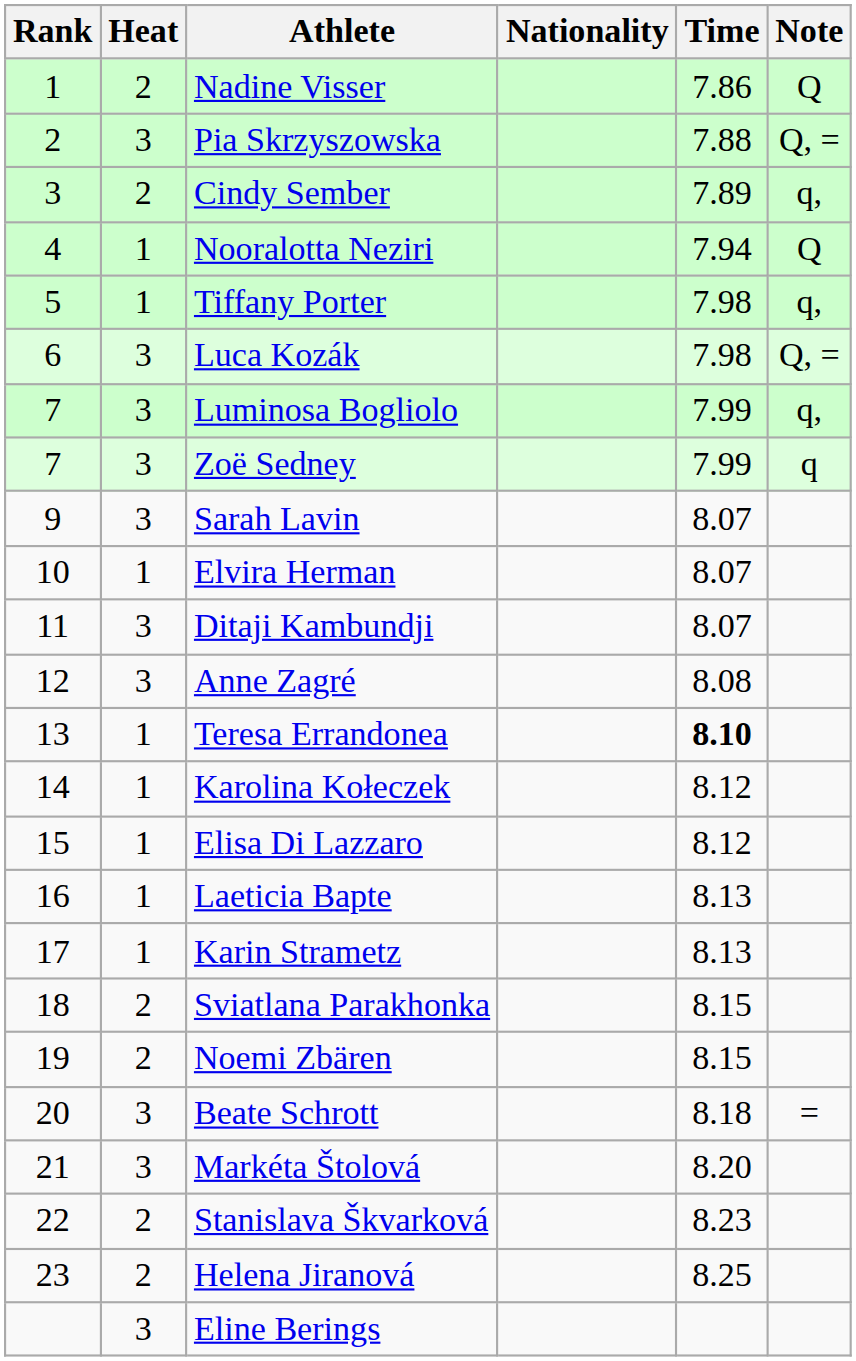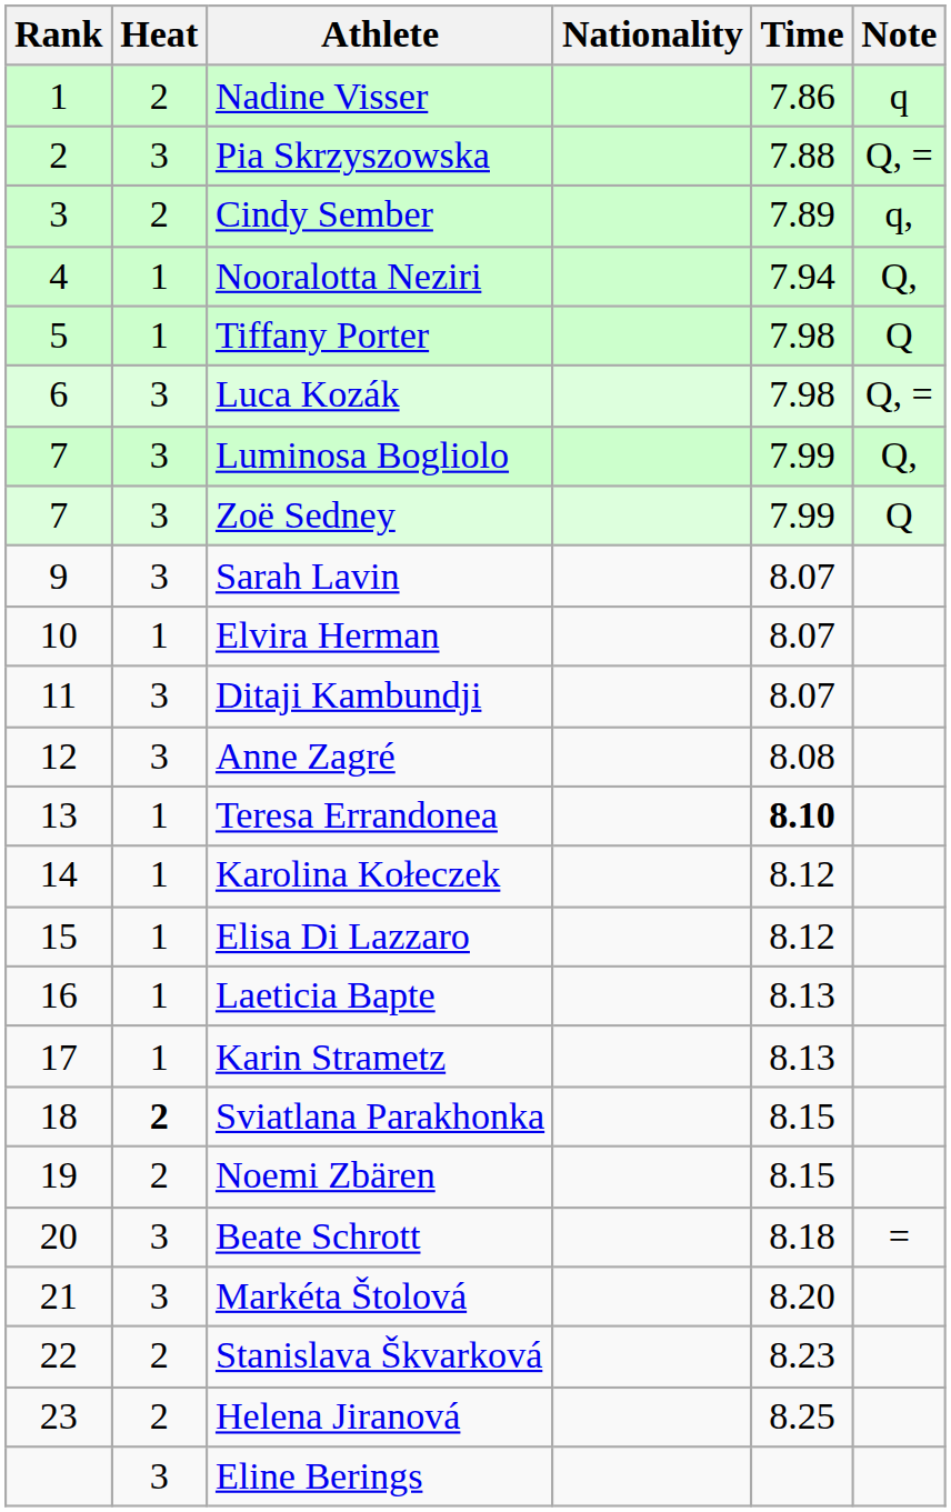Nadine Visser | Note: Q -> q
Nooralotta Neziri | Note: Q -> Q,
Tiffany Porter | Note: q, -> Q
Luminosa Bogliolo | Note: q, -> Q,
Zoë Sedney | Note: q -> Q
Sviatlana Parakhonka | Heat: normal -> bold
